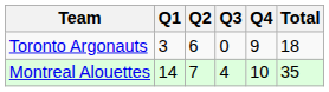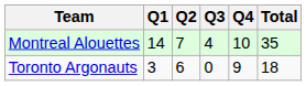rows swapped: Toronto Argonauts <-> Montreal Alouettes
